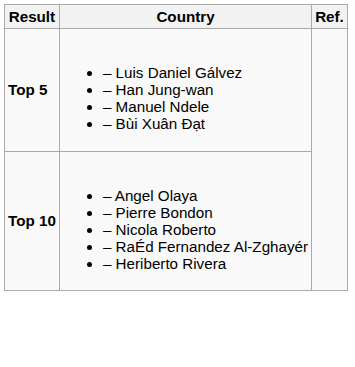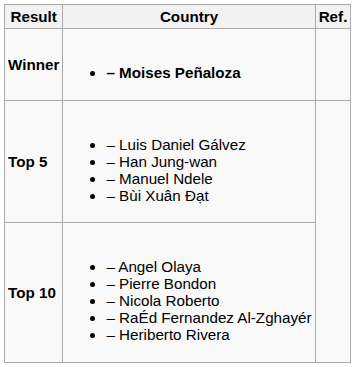+ row: Winner | – Moises Peñaloza
